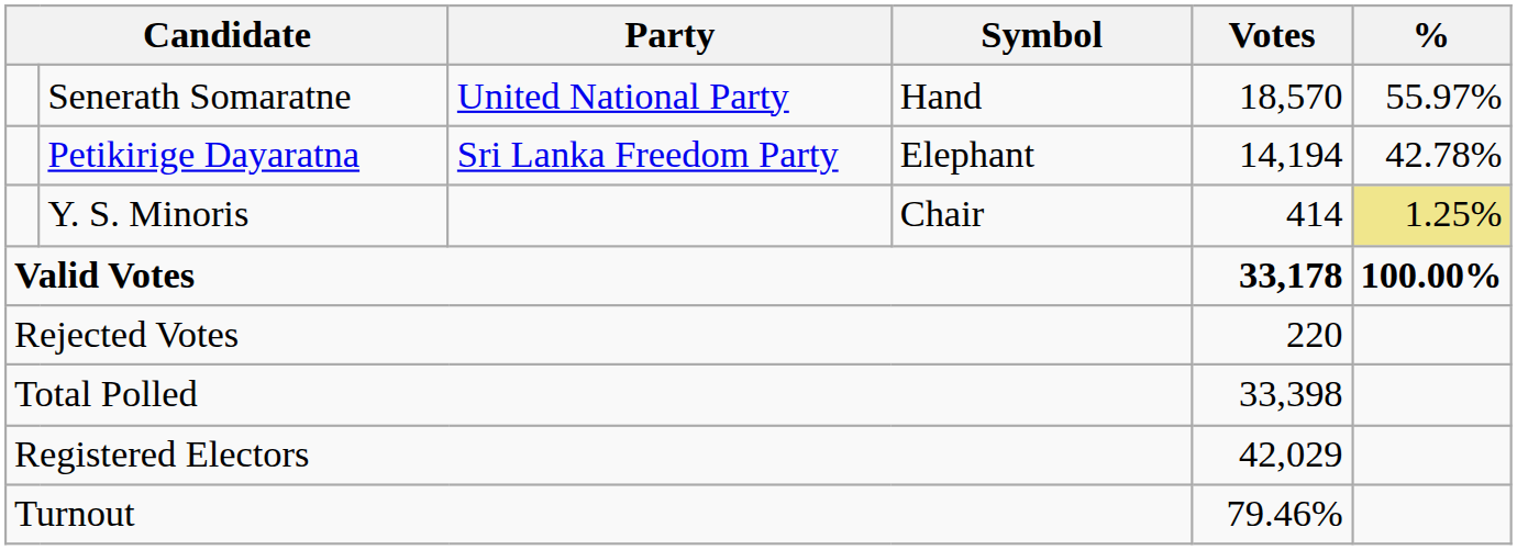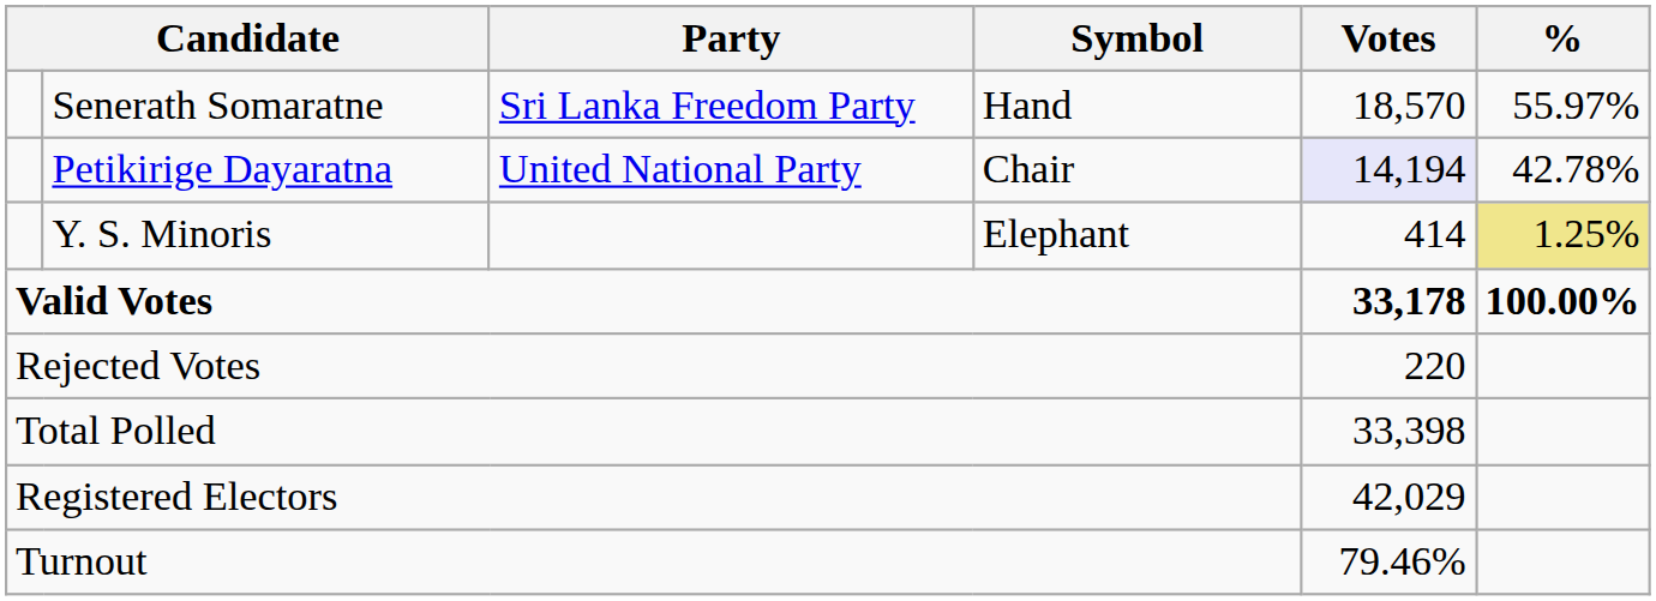Senerath Somaratne | Party: United National Party -> Sri Lanka Freedom Party
Petikirige Dayaratna | Party: Sri Lanka Freedom Party -> United National Party
Petikirige Dayaratna | Symbol: Elephant -> Chair
Petikirige Dayaratna | Votes: no background -> lavender background
Y. S. Minoris | Symbol: Chair -> Elephant
